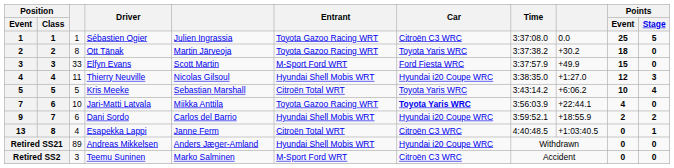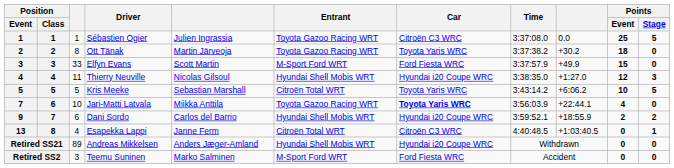Kris Meeke | Points / Stage: 4 -> 5
Teemu Suninen | Car: Citroën C3 WRC -> Ford Fiesta WRC
